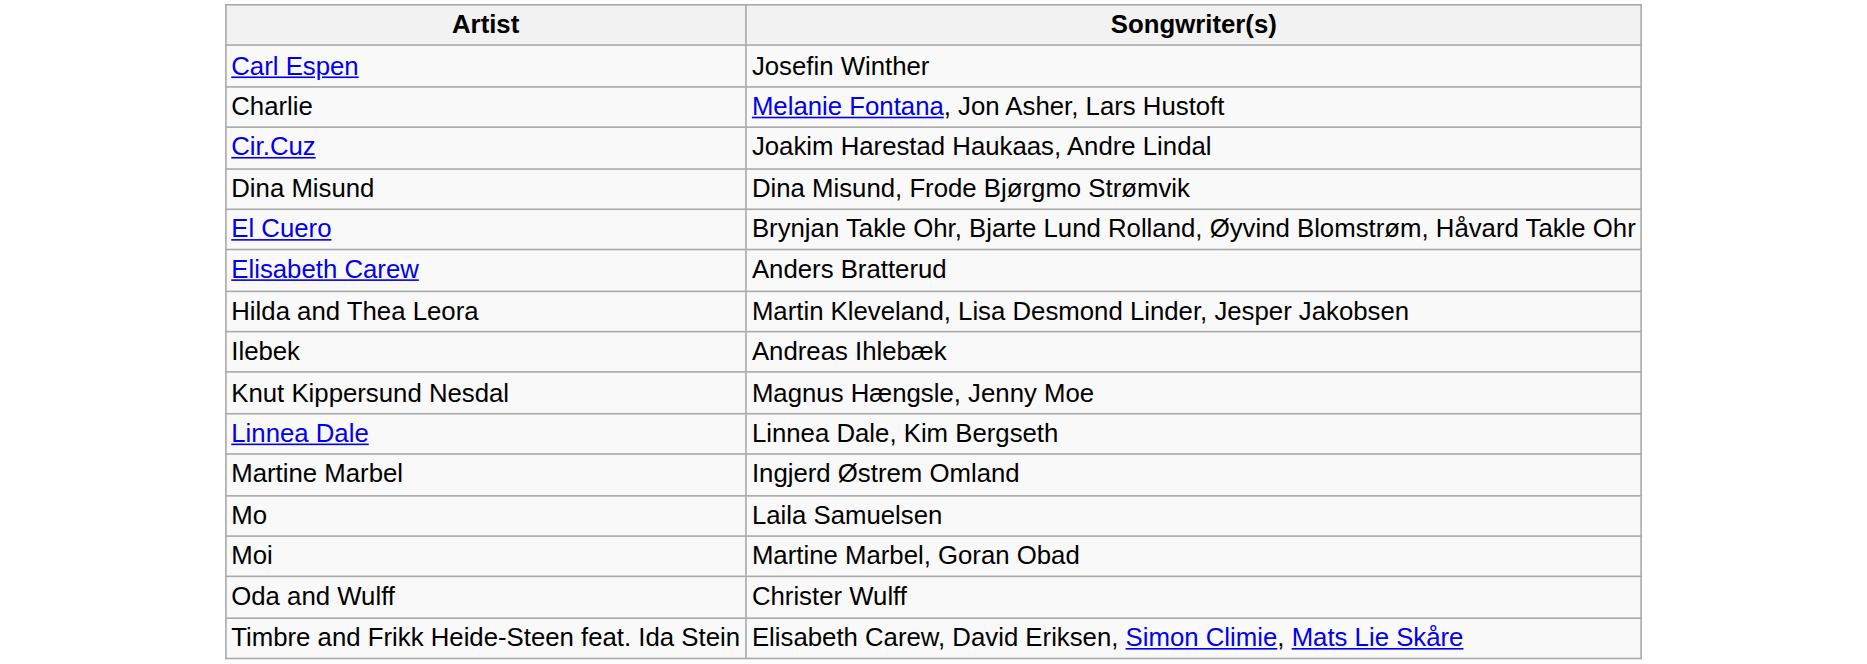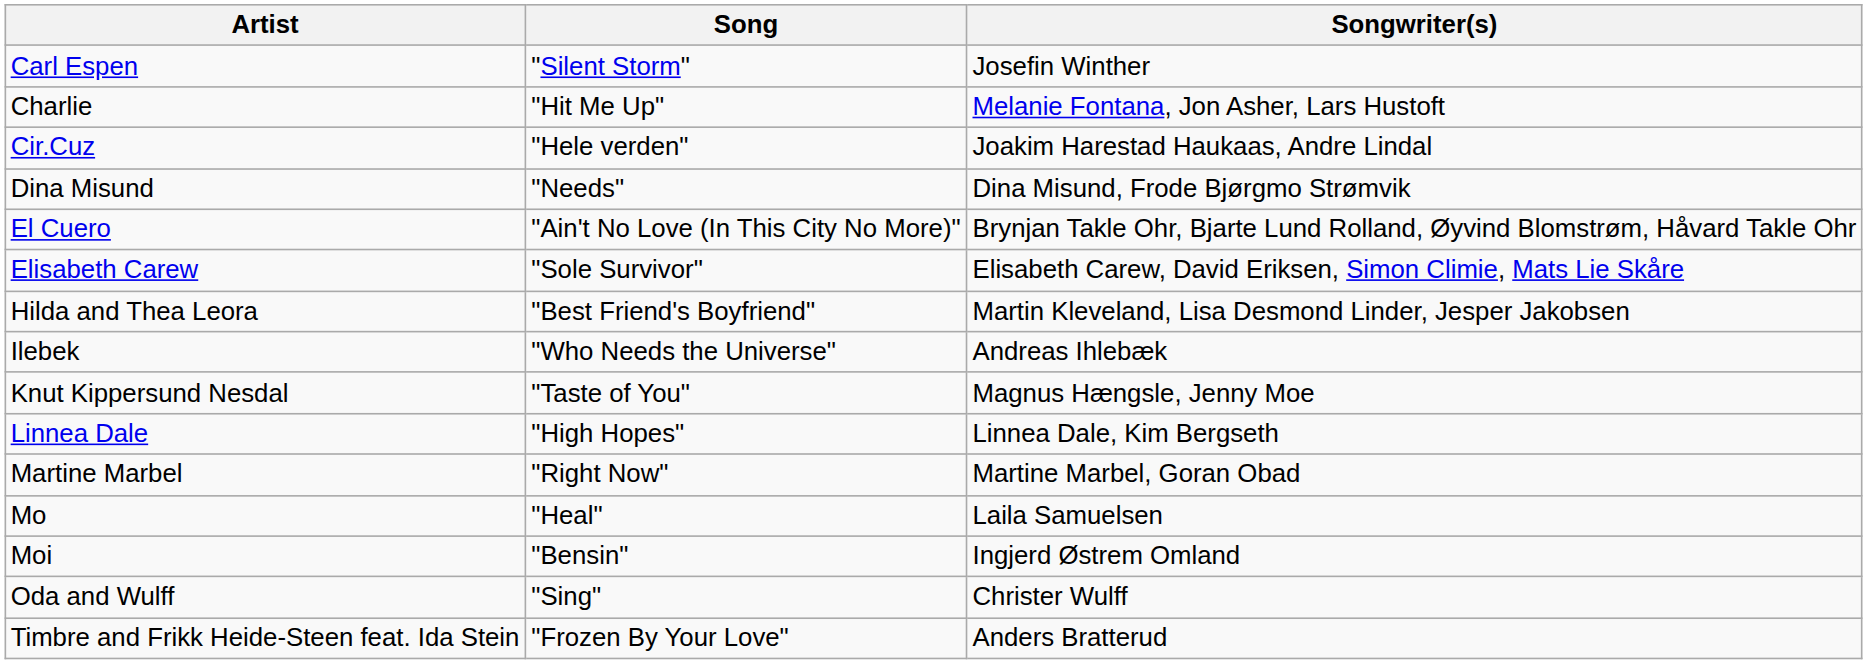+ column: Song | "Silent Storm" | "Hit Me Up" | "Hele verden" | "Needs" | "Ain't No Love (In This City No More)" | "Sole Survivor" | "Best Friend's Boyfriend" | "Who Needs the Universe" | "Taste of You" | "High Hopes" | "Right Now" | "Heal" | "Bensin" | "Sing" | "Frozen By Your Love"
Elisabeth Carew | Songwriter(s): Anders Bratterud -> Elisabeth Carew, David Eriksen, Simon Climie, Mats Lie Skåre
Martine Marbel | Songwriter(s): Ingjerd Østrem Omland -> Martine Marbel, Goran Obad
Moi | Songwriter(s): Martine Marbel, Goran Obad -> Ingjerd Østrem Omland
Timbre and Frikk Heide-Steen feat. Ida Stein | Songwriter(s): Elisabeth Carew, David Eriksen, Simon Climie, Mats Lie Skåre -> Anders Bratterud
